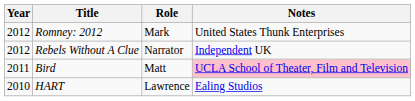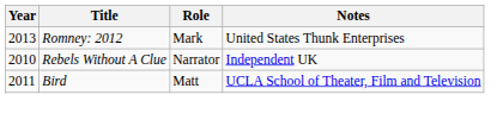Romney: 2012 | Year: 2012 -> 2013
Rebels Without A Clue | Year: 2012 -> 2010
Bird | Notes: pink background -> no background
- row: 2010 | HART | Lawrence | Ealing Studios
